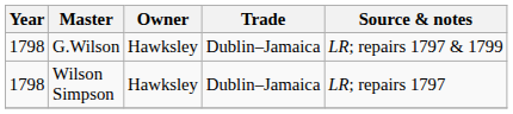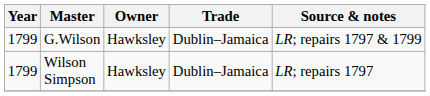G.Wilson | Year: 1798 -> 1799
Wilson Simpson | Year: 1798 -> 1799
